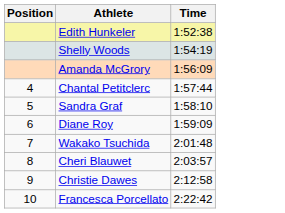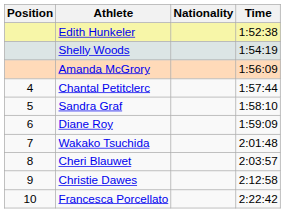+ column: Nationality
